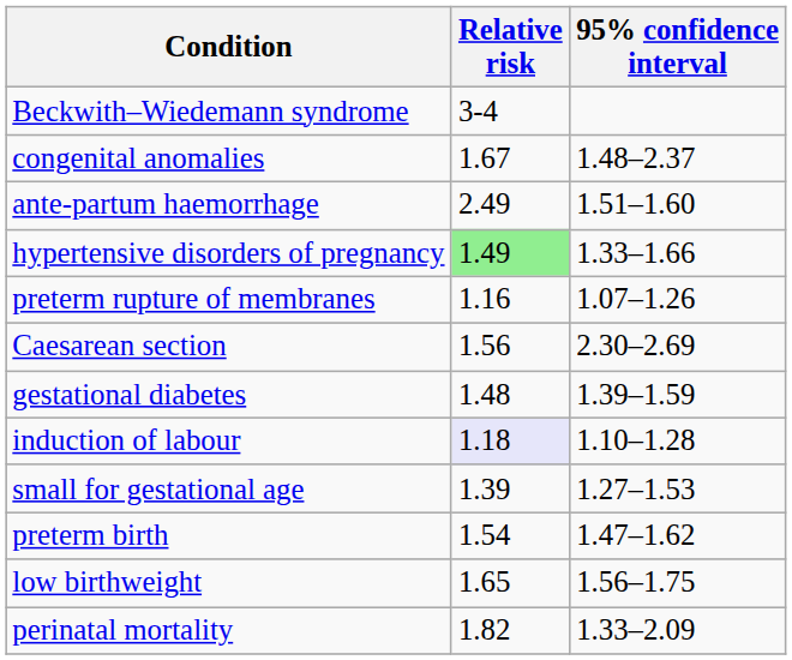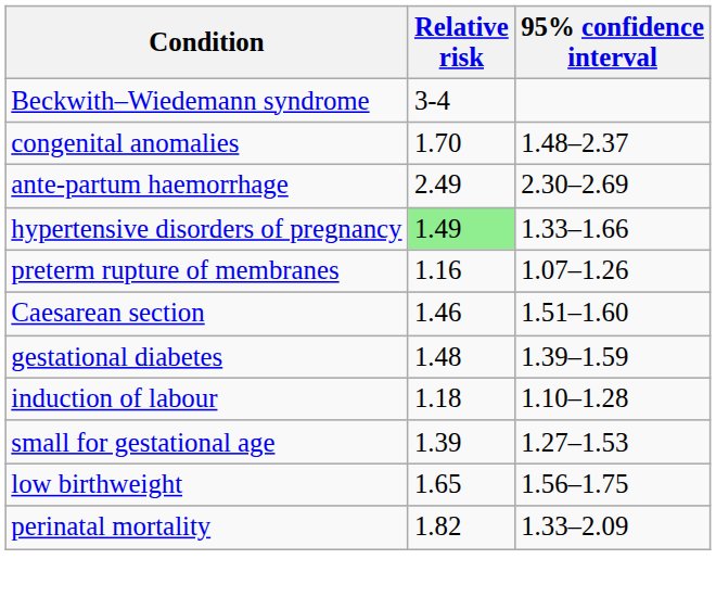congenital anomalies | Relative risk: 1.67 -> 1.70
ante-partum haemorrhage | 95% confidence interval: 1.51–1.60 -> 2.30–2.69
Caesarean section | Relative risk: 1.56 -> 1.46
Caesarean section | 95% confidence interval: 2.30–2.69 -> 1.51–1.60
induction of labour | Relative risk: lavender background -> no background
- row: preterm birth | 1.54 | 1.47–1.62
